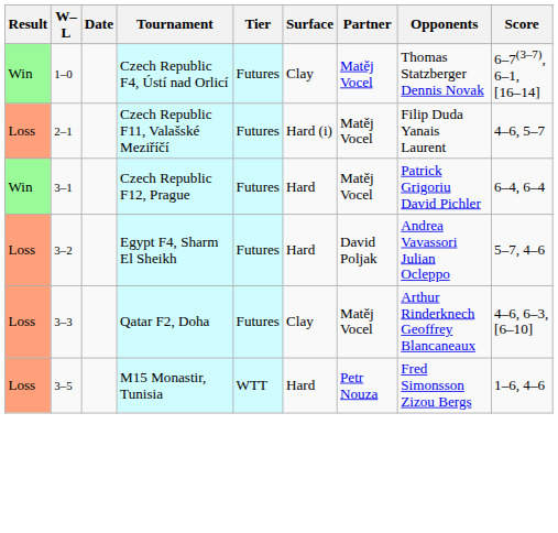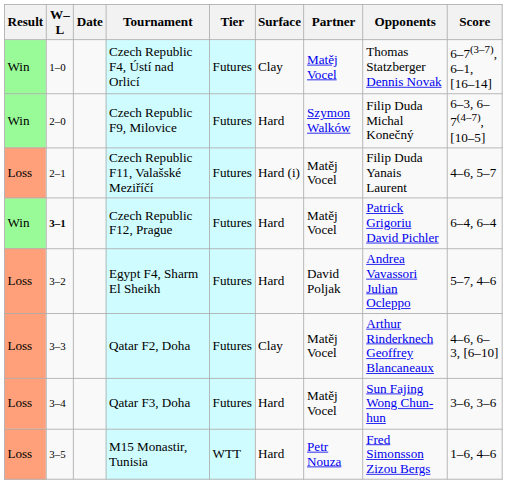+ row: Win | 2–0 | Czech Republic F9, Milovice | Futures | Hard | Szymon Walków | Filip Duda Michal Konečný | 6–3, 6–7(4–7), [10–5]
Czech Republic F12, Prague | W–L: normal -> bold
+ row: Loss | 3–4 | Qatar F3, Doha | Futures | Hard | Matěj Vocel | Sun Fajing Wong Chun-hun | 3–6, 3–6
